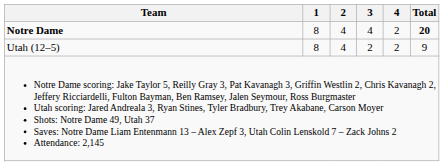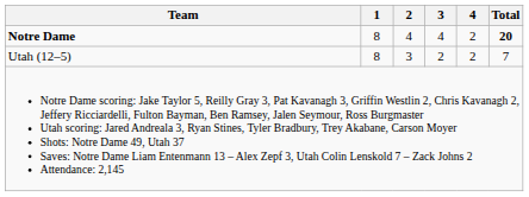Utah (12–5) | 2: 4 -> 3
Utah (12–5) | Total: 9 -> 7
